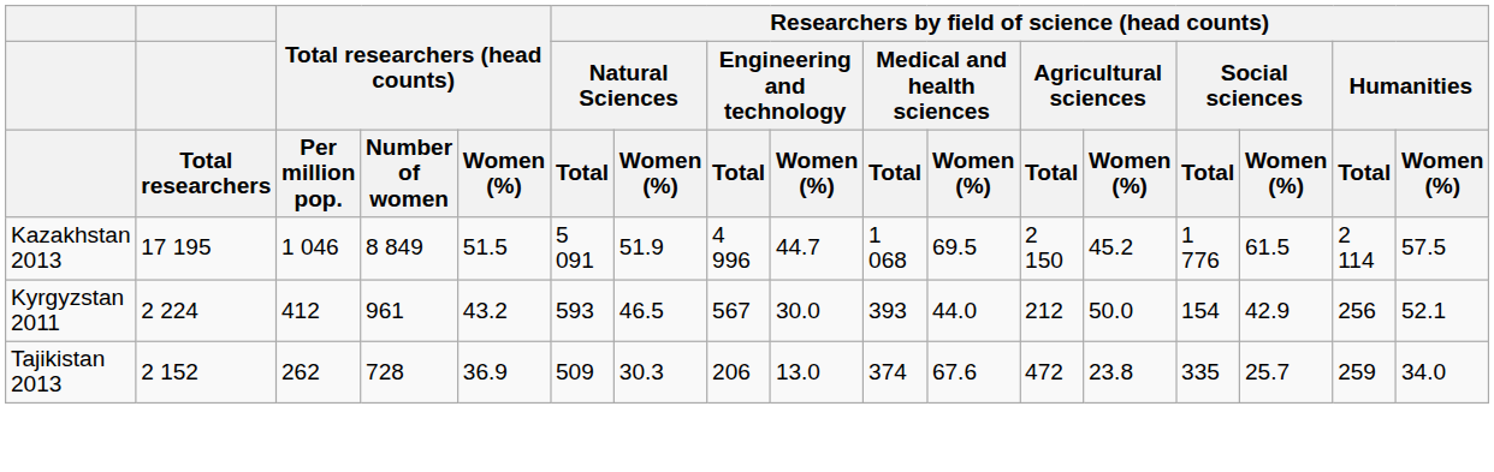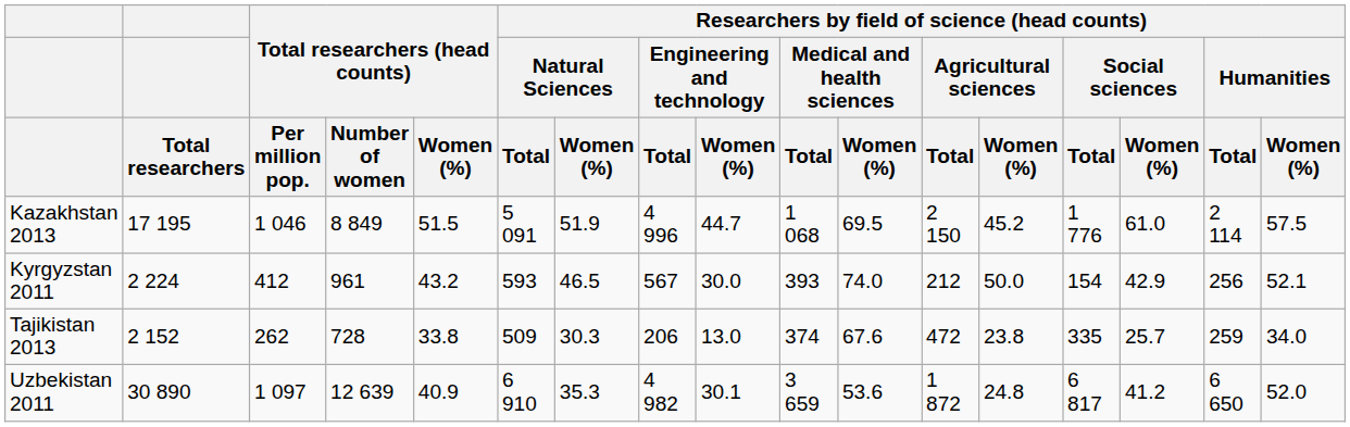Kazakhstan 2013 | column 15: 61.5 -> 61.0
Kyrgyzstan 2011 | column 11: 44.0 -> 74.0
Tajikistan 2013 | Total researchers (head counts) / Women (%): 36.9 -> 33.8
+ row: Uzbekistan 2011 | 30 890 | 1 097 | 12 639 | 40.9 | 6 910 | 35.3 | 4 982 | 30.1 | 3 659 | 53.6 | 1 872 | 24.8 | 6 817 | 41.2 | 6 650 | 52.0
